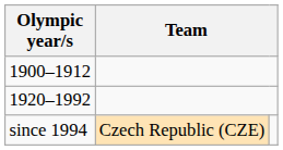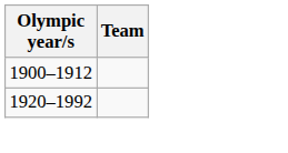- row: since 1994 | Czech Republic (CZE)
